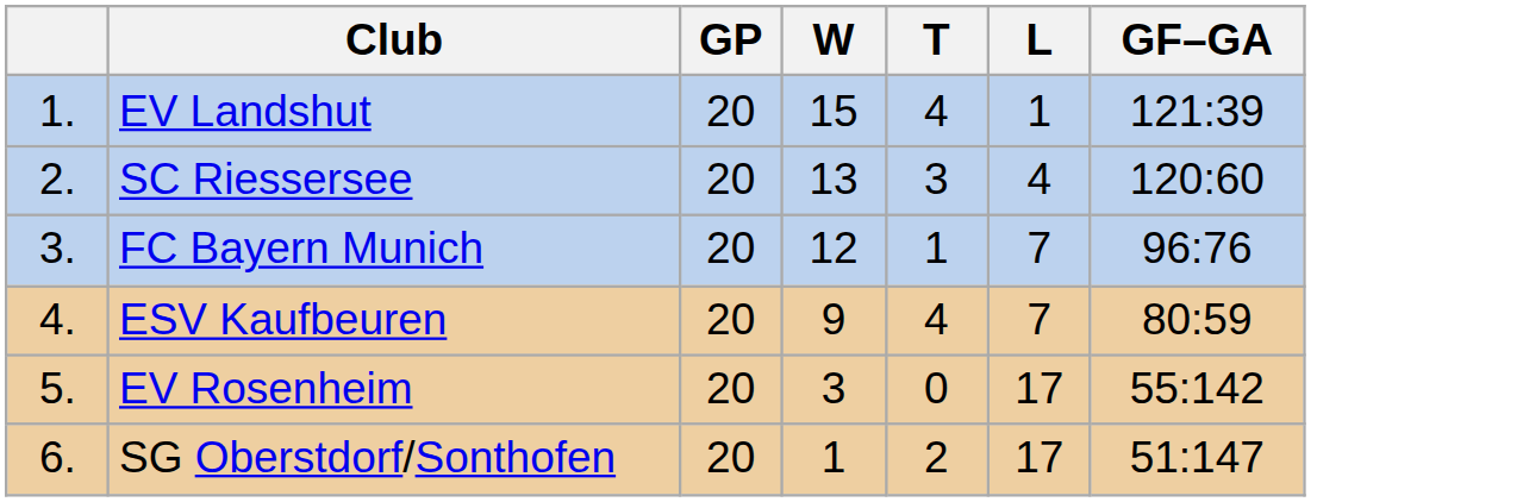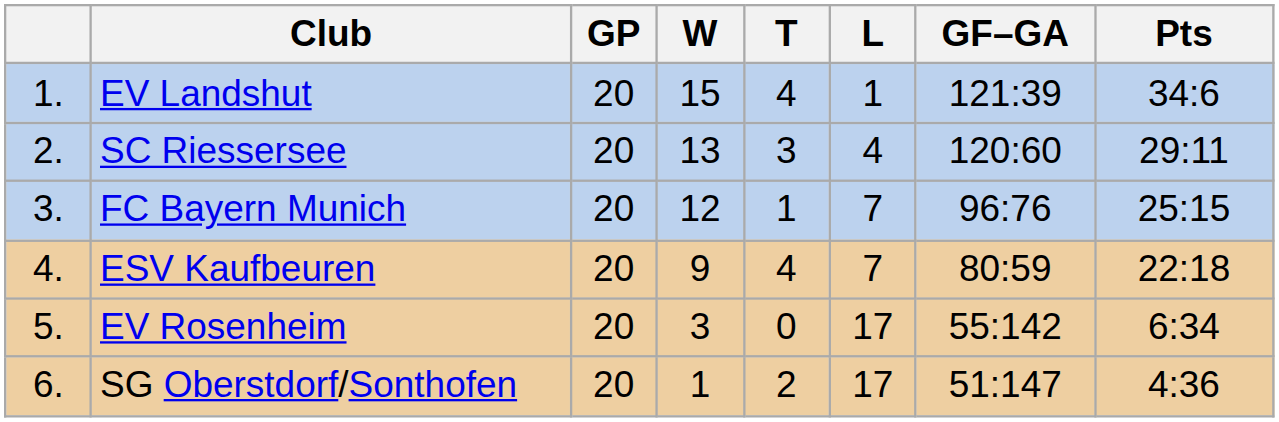+ column: Pts | 34:6 | 29:11 | 25:15 | 22:18 | 6:34 | 4:36
